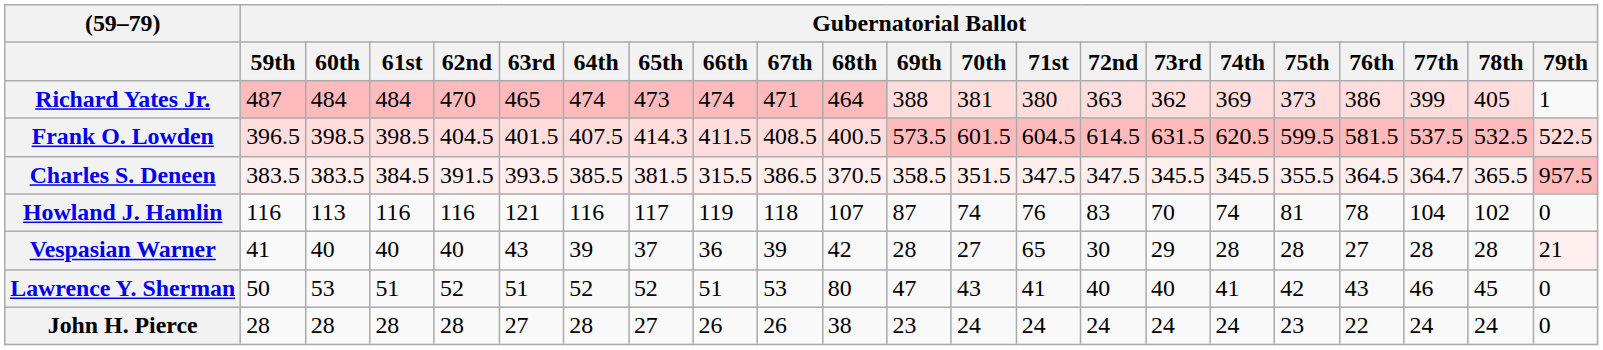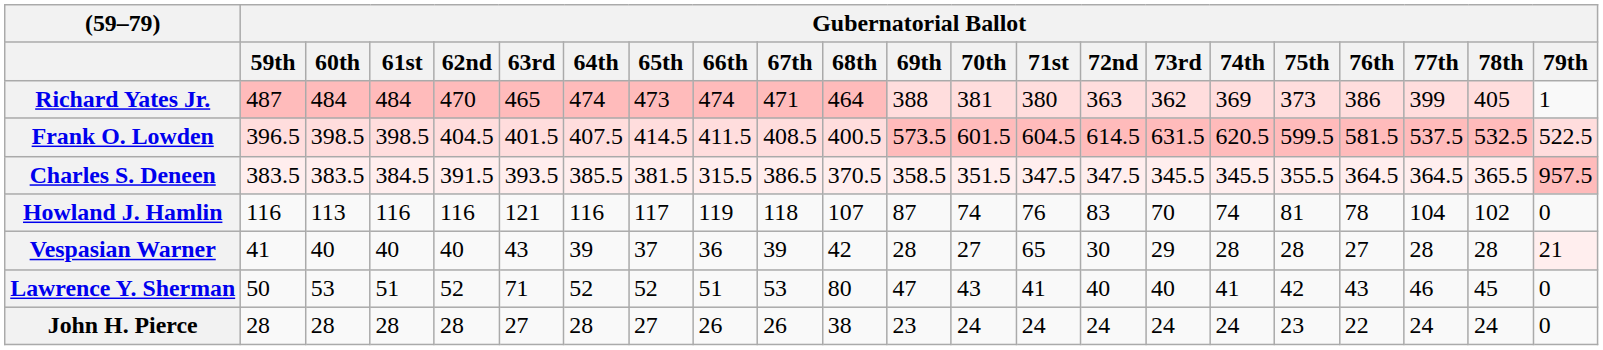Frank O. Lowden | Gubernatorial Ballot / 65th: 414.3 -> 414.5
Charles S. Deneen | Gubernatorial Ballot / 77th: 364.7 -> 364.5
Lawrence Y. Sherman | Gubernatorial Ballot / 63rd: 51 -> 71
